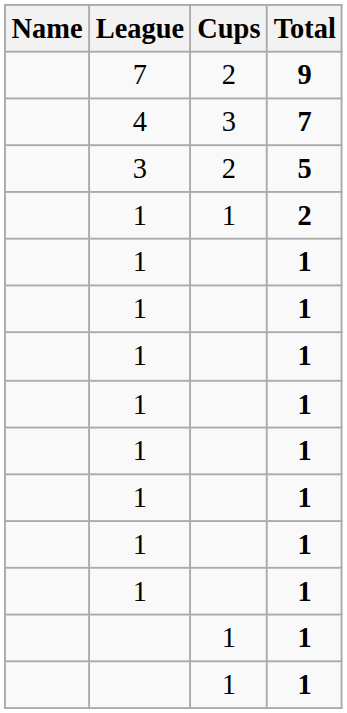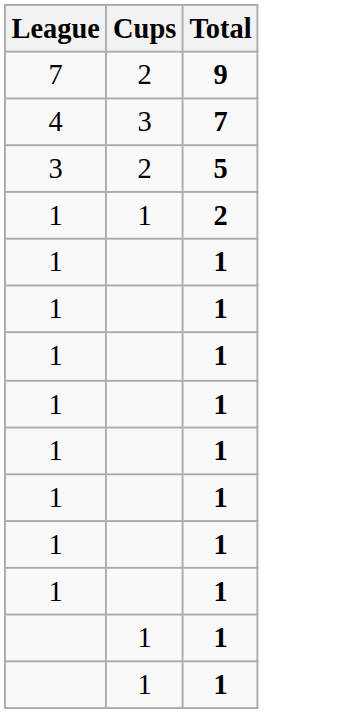- column: Name
